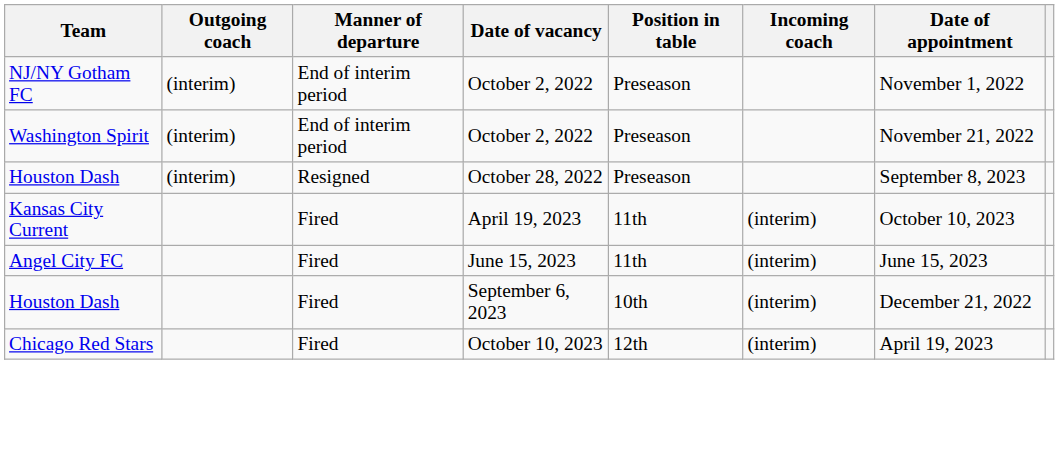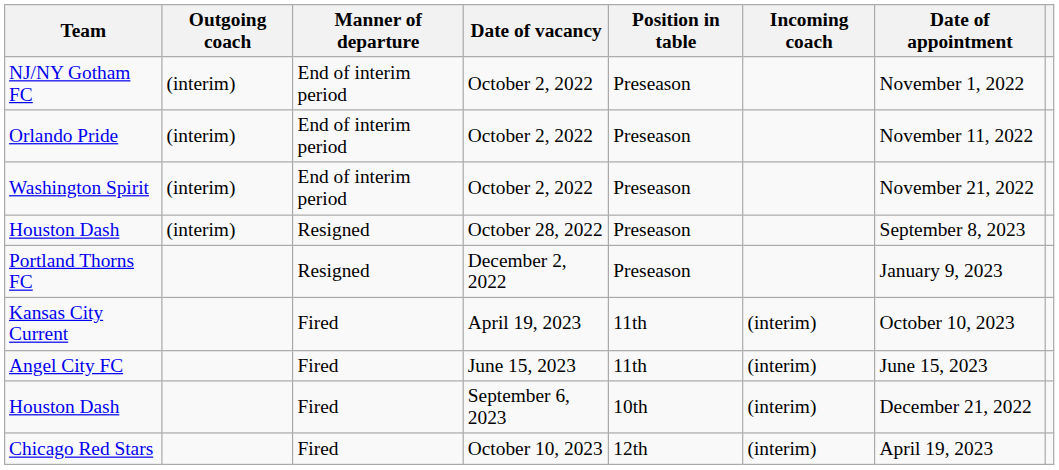+ row: Orlando Pride | (interim) | End of interim period | October 2, 2022 | Preseason | November 11, 2022
+ row: Portland Thorns FC | Resigned | December 2, 2022 | Preseason | January 9, 2023
